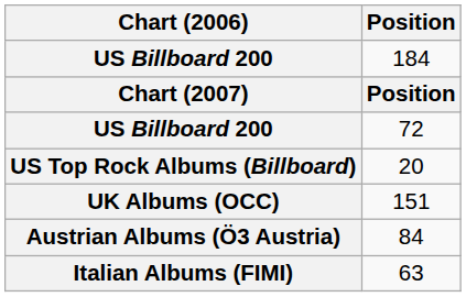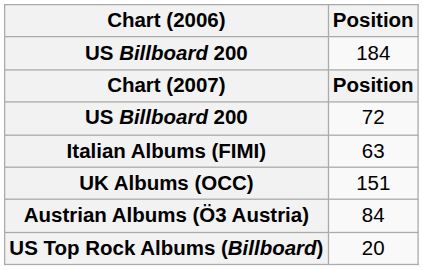rows swapped: 63 <-> 20
